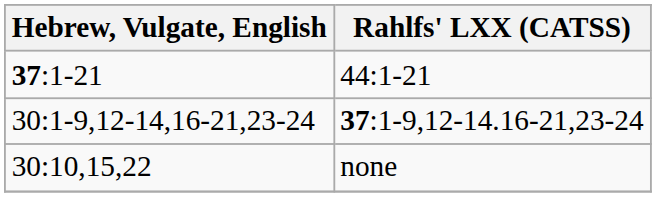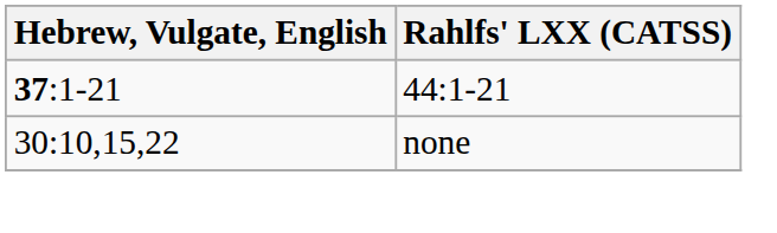- row: 30:1-9,12-14,16-21,23-24 | 37:1-9,12-14.16-21,23-24
